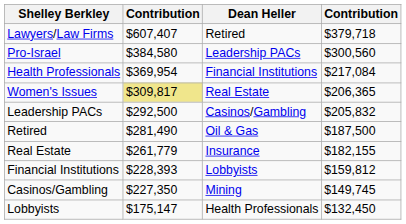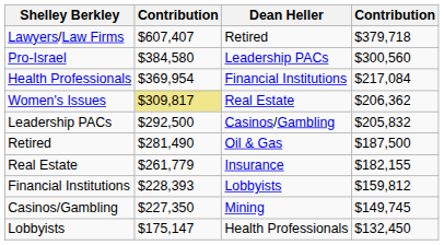Women's Issues | column 4: $206,365 -> $206,362
